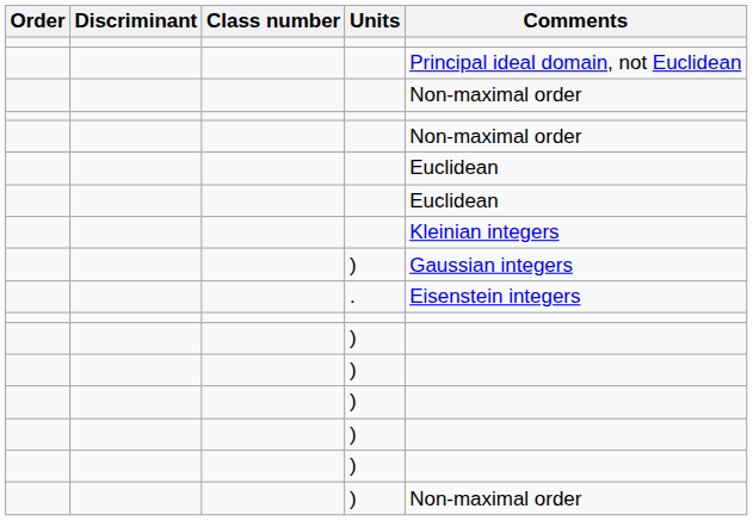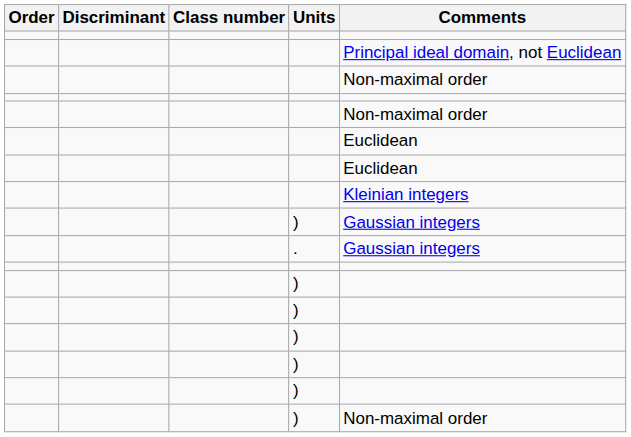. | Comments: Eisenstein integers -> Gaussian integers
